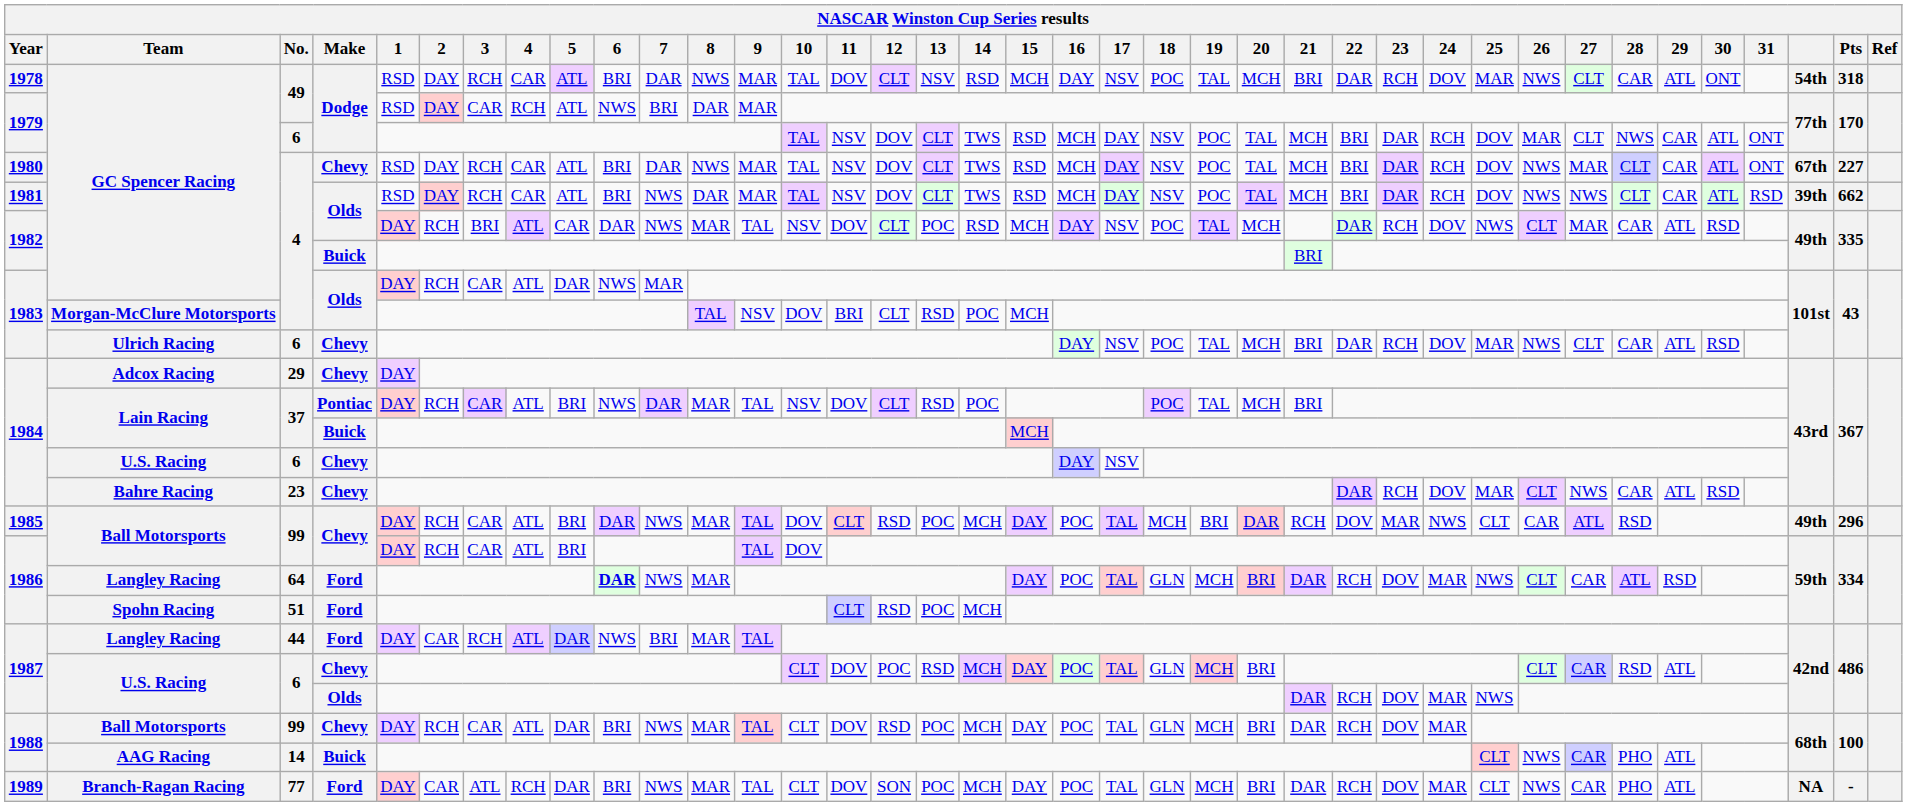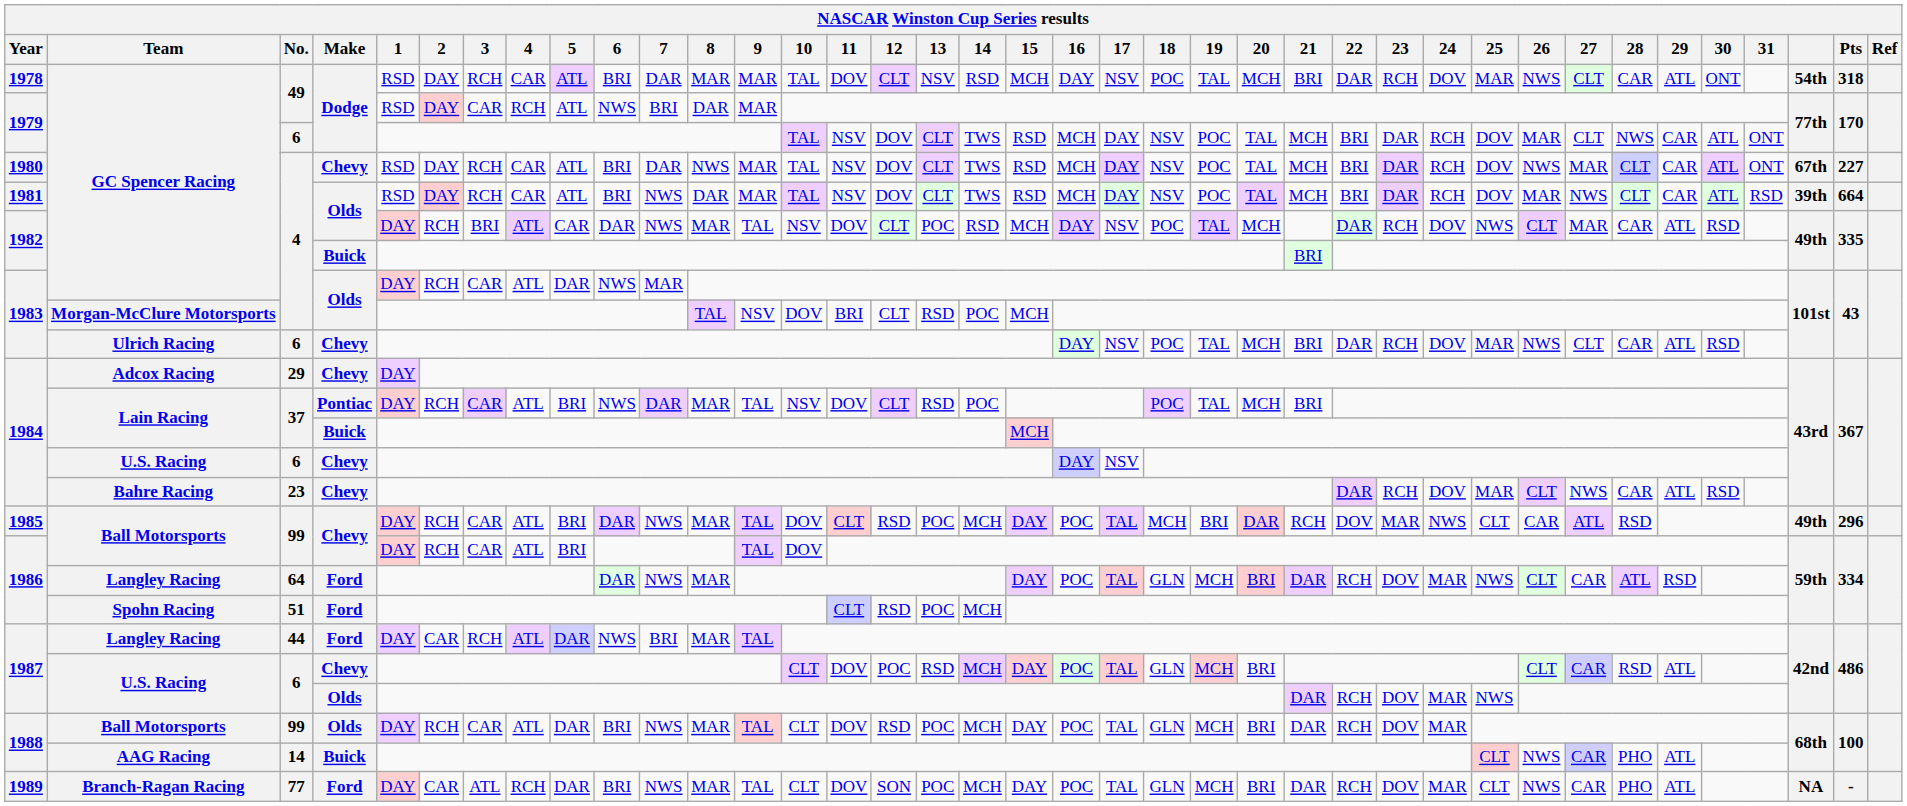1978 | 8: NWS -> MAR
1981 | 26: NWS -> MAR
1981 | Pts: 662 -> 664
1986 / Langley Racing | 6: bold -> normal
1988 / Ball Motorsports | Make: Chevy -> Olds
